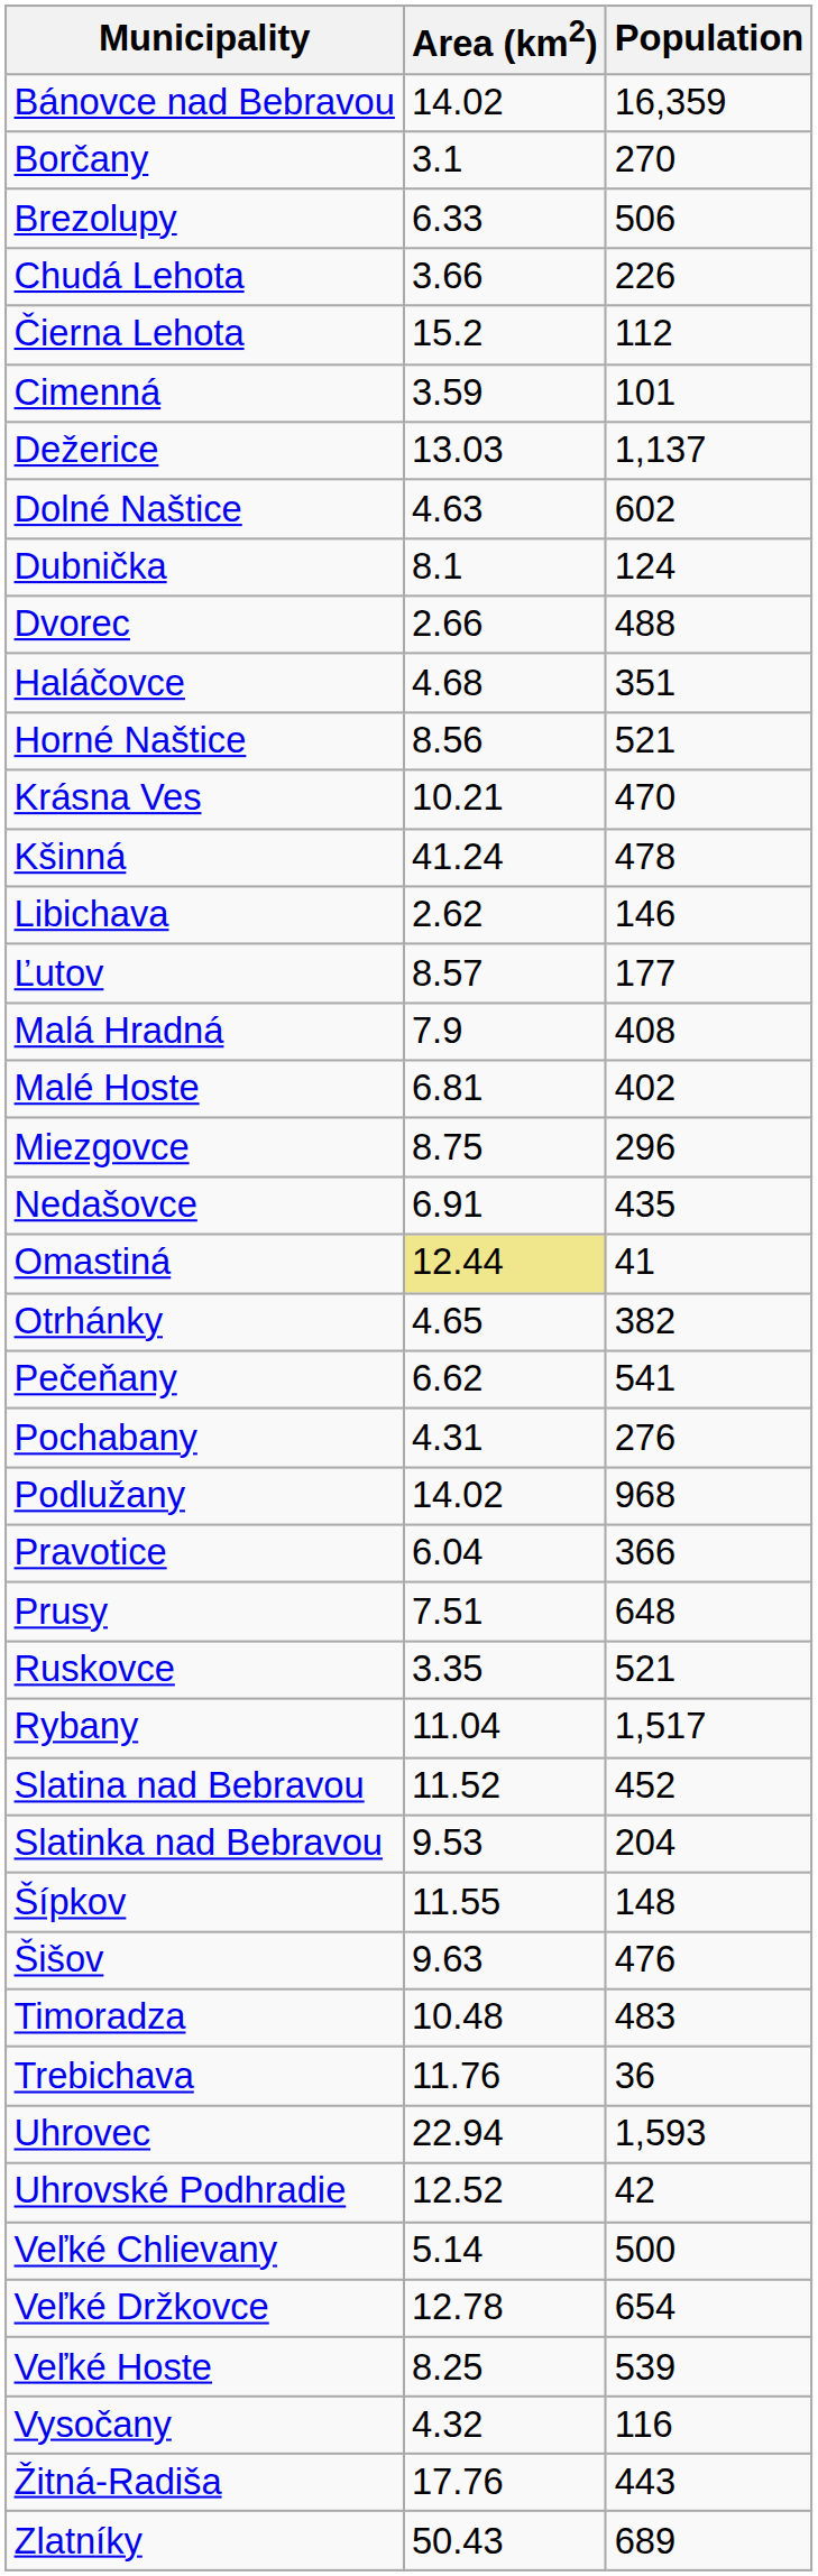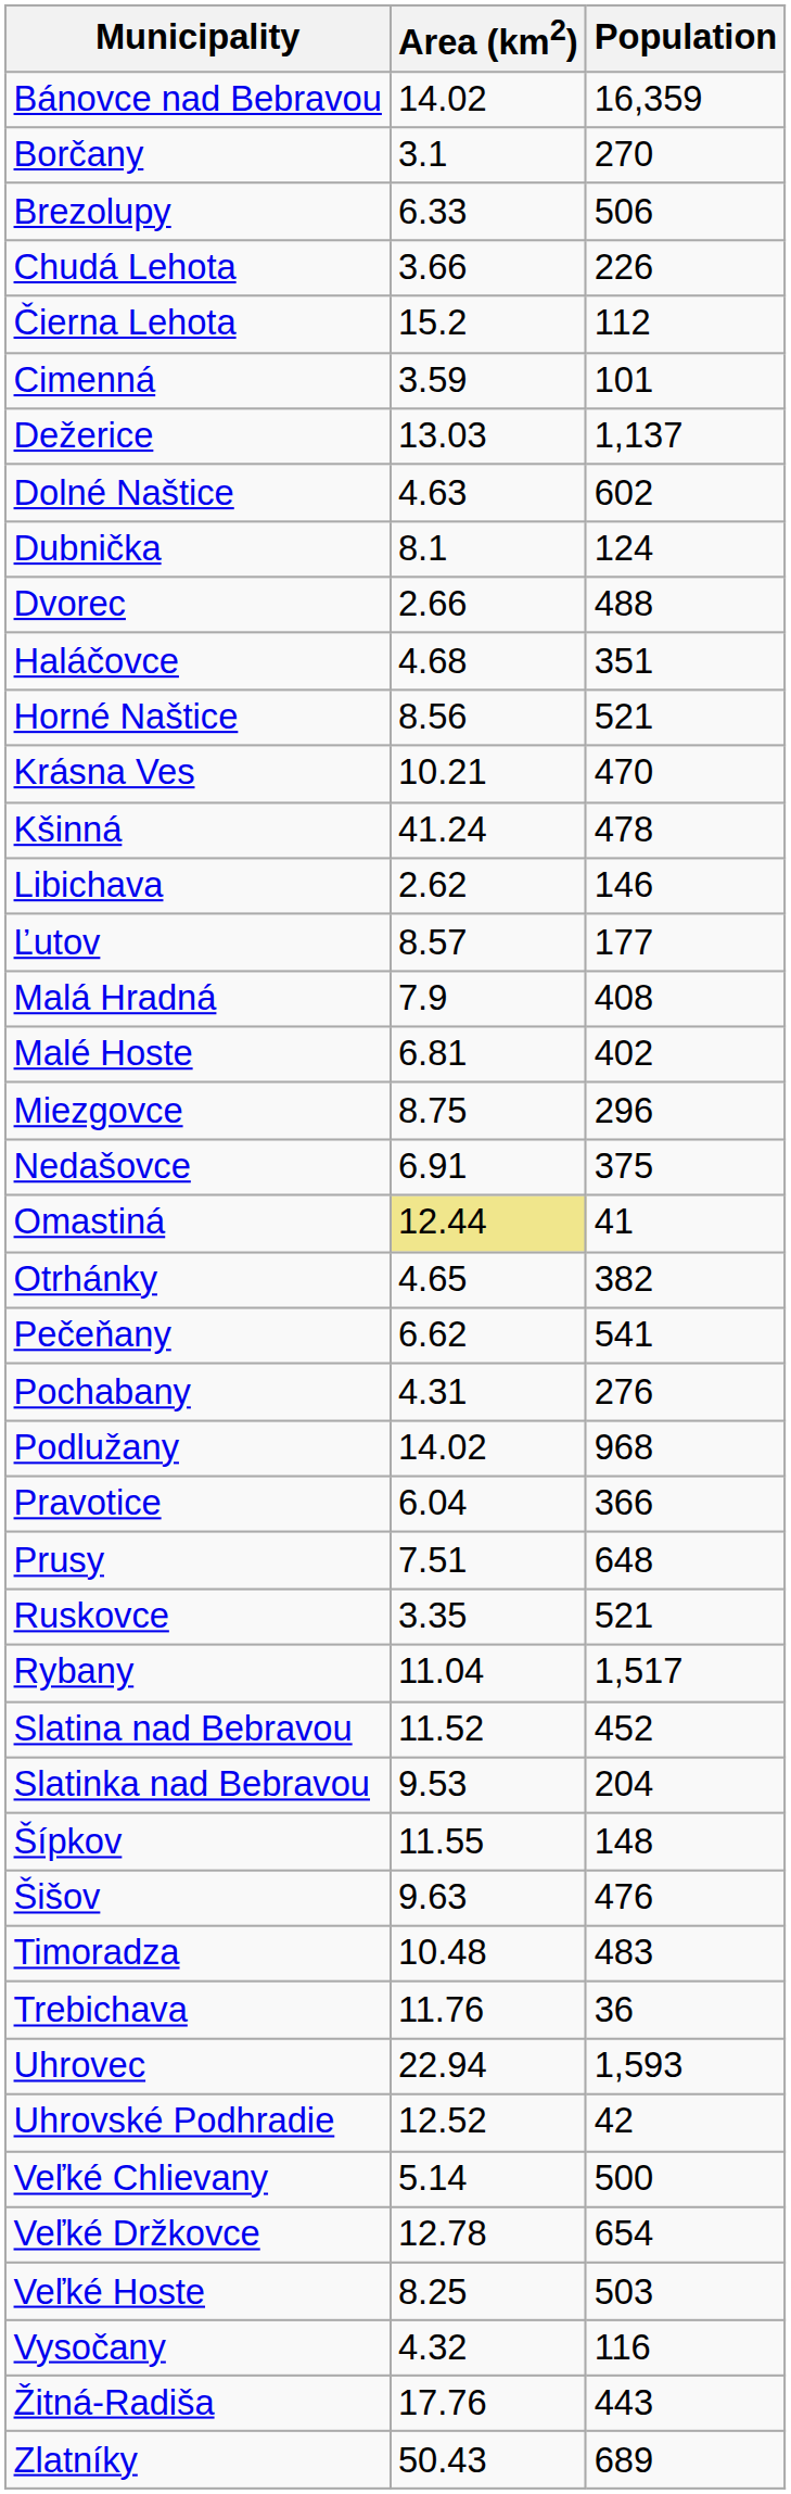Nedašovce | Population: 435 -> 375
Veľké Hoste | Population: 539 -> 503
